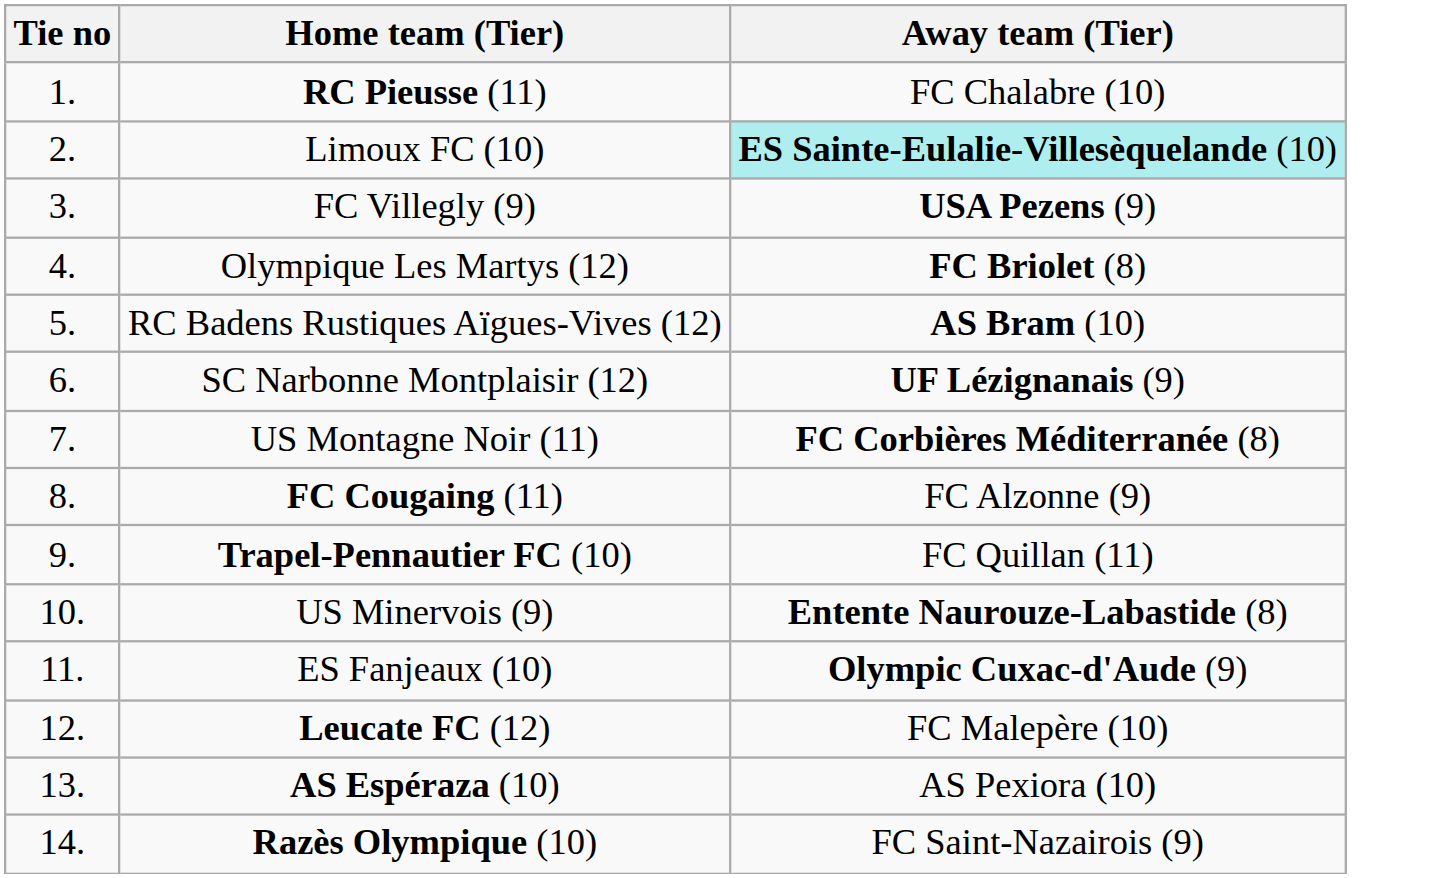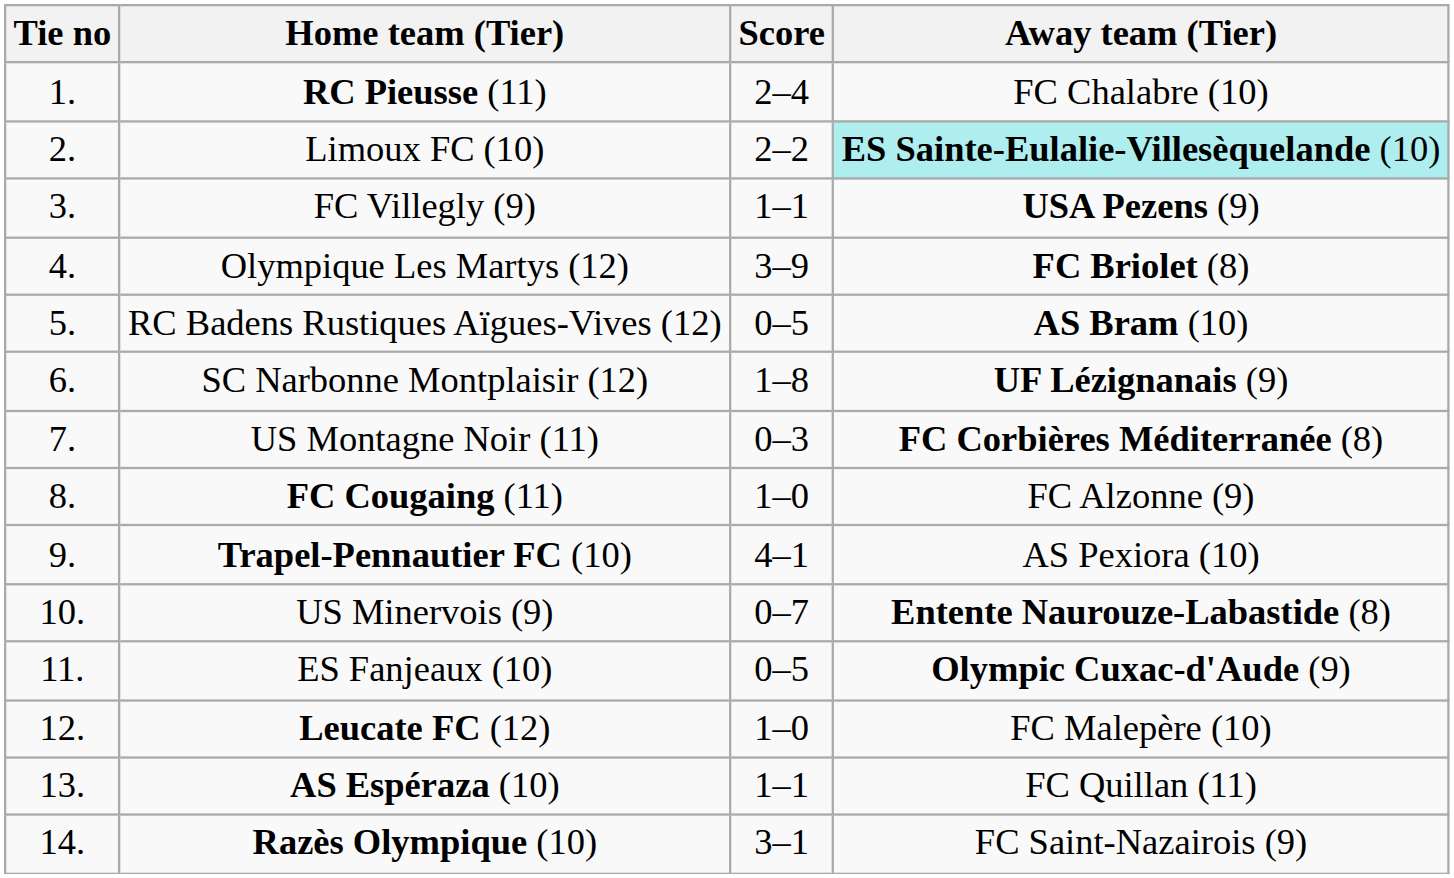+ column: Score | 2–4 | 2–2 | 1–1 | 3–9 | 0–5 | 1–8 | 0–3 | 1–0 | 4–1 | 0–7 | 0–5 | 1–0 | 1–1 | 3–1
Trapel-Pennautier FC (10) | Away team (Tier): FC Quillan (11) -> AS Pexiora (10)
AS Espéraza (10) | Away team (Tier): AS Pexiora (10) -> FC Quillan (11)
